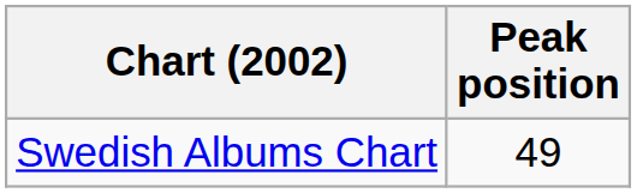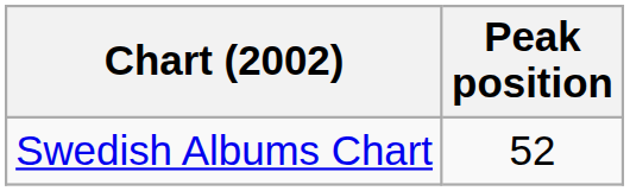Swedish Albums Chart | Peak position: 49 -> 52
